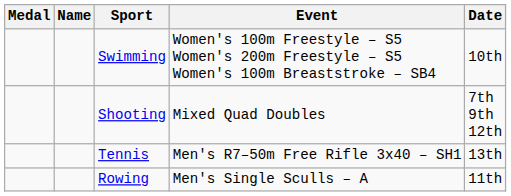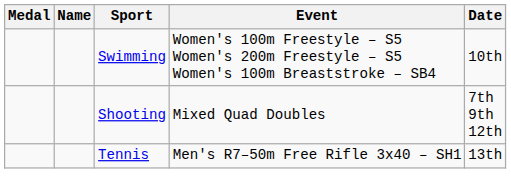- row: Rowing | Men's Single Sculls – A | 11th
